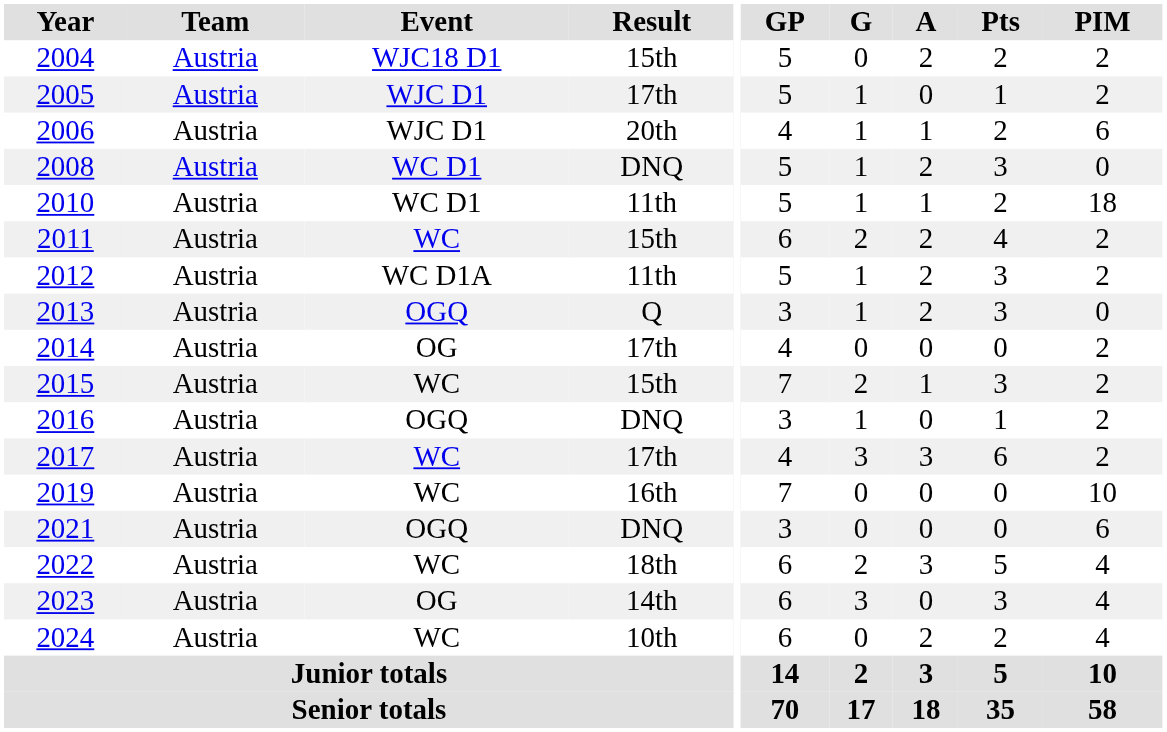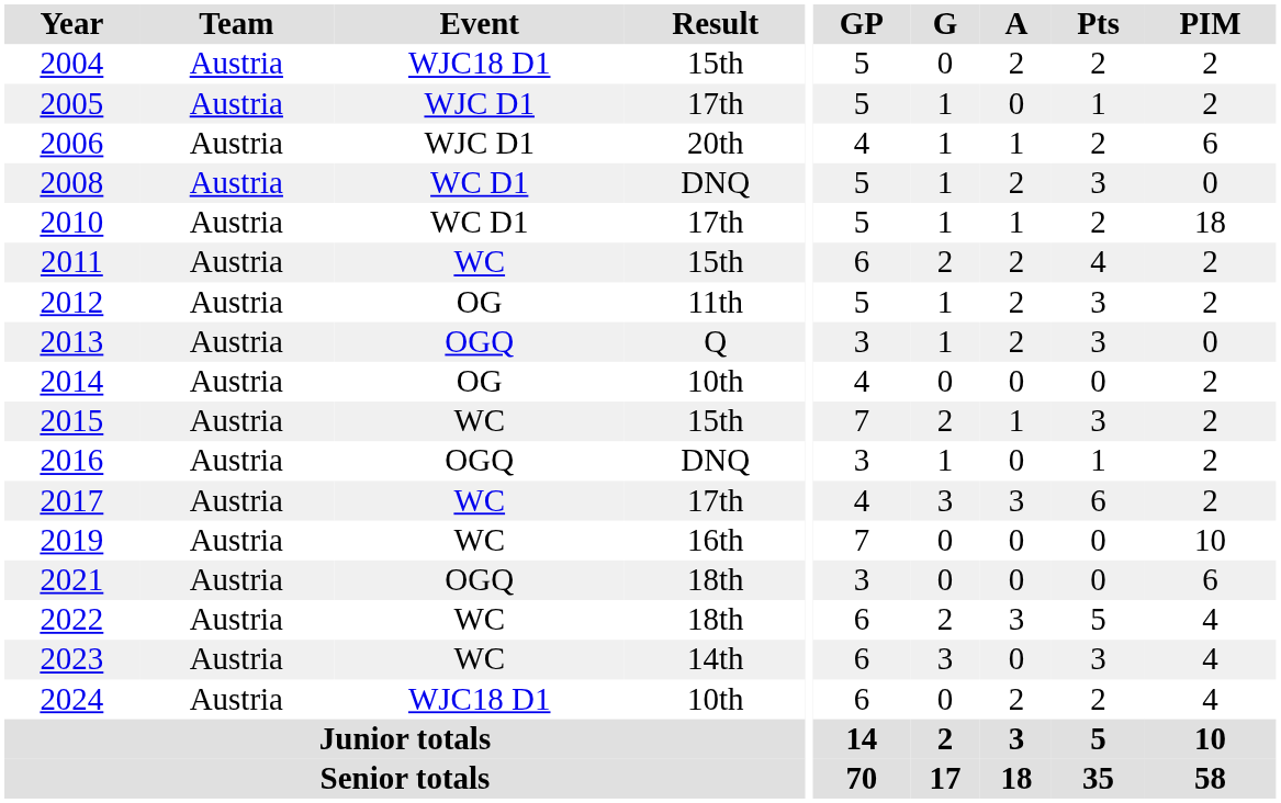2010 | Result: 11th -> 17th
2012 | Event: WC D1A -> OG
2014 | Result: 17th -> 10th
2021 | Result: DNQ -> 18th
2023 | Event: OG -> WC
2024 | Event: WC -> WJC18 D1
